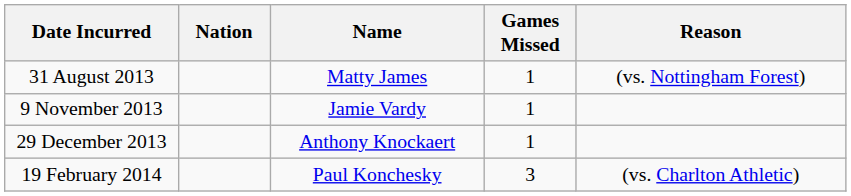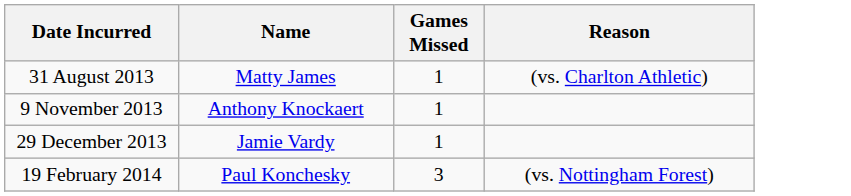- column: Nation
31 August 2013 | Reason: (vs. Nottingham Forest) -> (vs. Charlton Athletic)
9 November 2013 | Name: Jamie Vardy -> Anthony Knockaert
29 December 2013 | Name: Anthony Knockaert -> Jamie Vardy
19 February 2014 | Reason: (vs. Charlton Athletic) -> (vs. Nottingham Forest)
